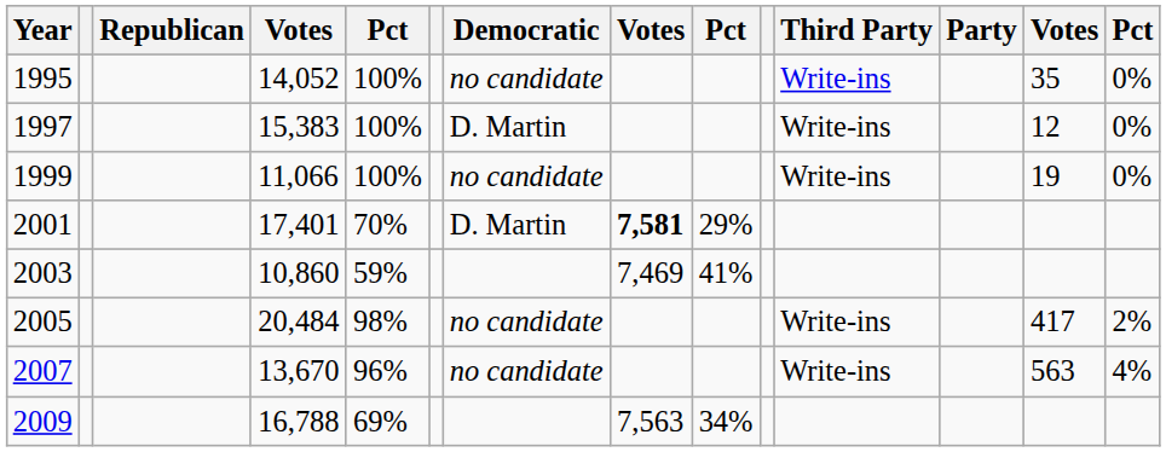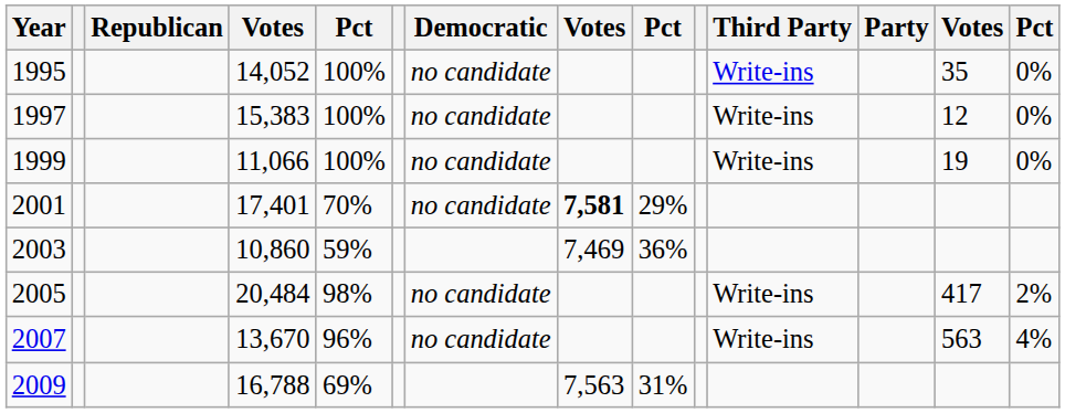1997 | Democratic: D. Martin -> no candidate
2001 | Democratic: D. Martin -> no candidate
2003 | column 9: 41% -> 36%
2009 | column 9: 34% -> 31%
